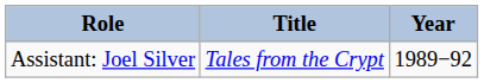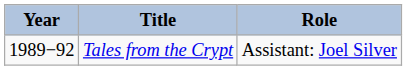columns swapped: Year <-> Role
